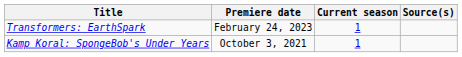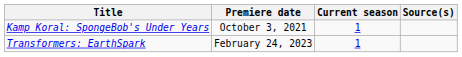rows swapped: Kamp Koral: SpongeBob's Under Years <-> Transformers: EarthSpark
